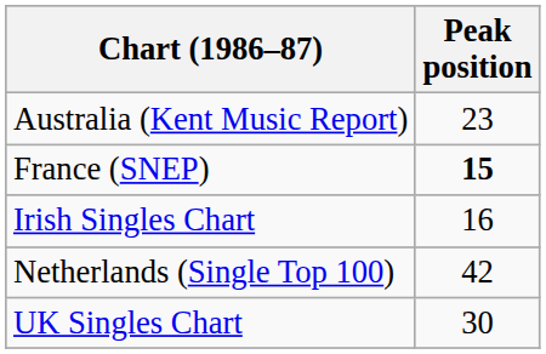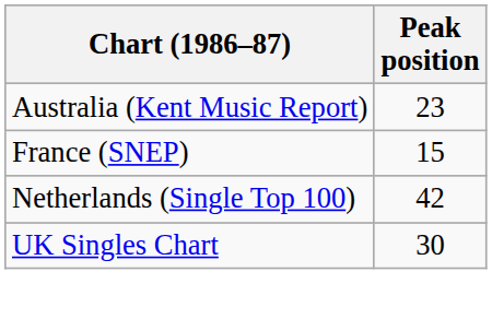France (SNEP) | Peak position: bold -> normal
- row: Irish Singles Chart | 16
